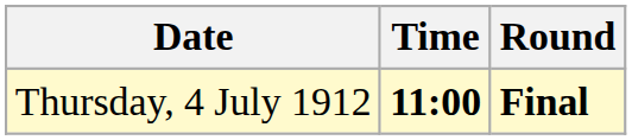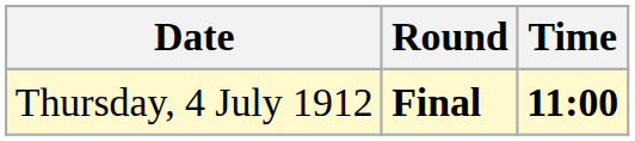columns swapped: Time <-> Round
